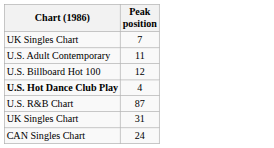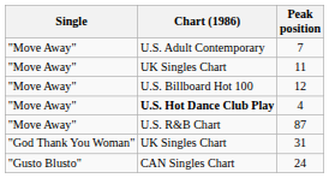+ column: Single | "Move Away" | "Move Away" | "Move Away" | "Move Away" | "Move Away" | "God Thank You Woman" | "Gusto Blusto"
7 | Chart (1986): UK Singles Chart -> U.S. Adult Contemporary
11 | Chart (1986): U.S. Adult Contemporary -> UK Singles Chart
